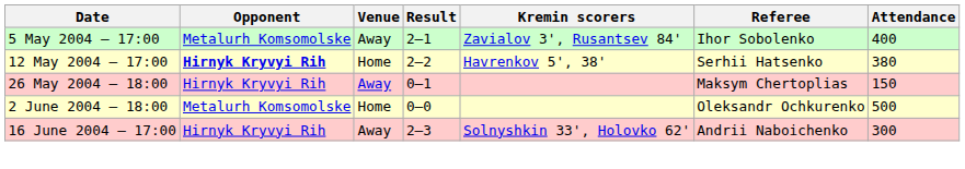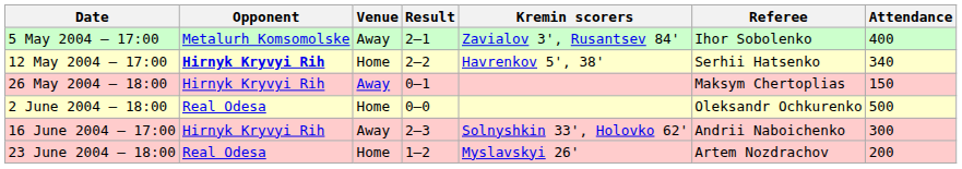12 May 2004 – 17:00 | Attendance: 380 -> 340
2 June 2004 – 18:00 | Opponent: Metalurh Komsomolske -> Real Odesa
+ row: 23 June 2004 – 18:00 | Real Odesa | Home | 1–2 | Myslavskyi 26' | Artem Nozdrachov | 200
